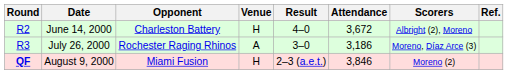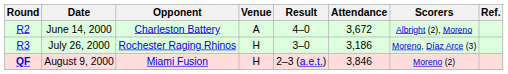June 14, 2000 | Venue: H -> A
July 26, 2000 | Venue: A -> H
